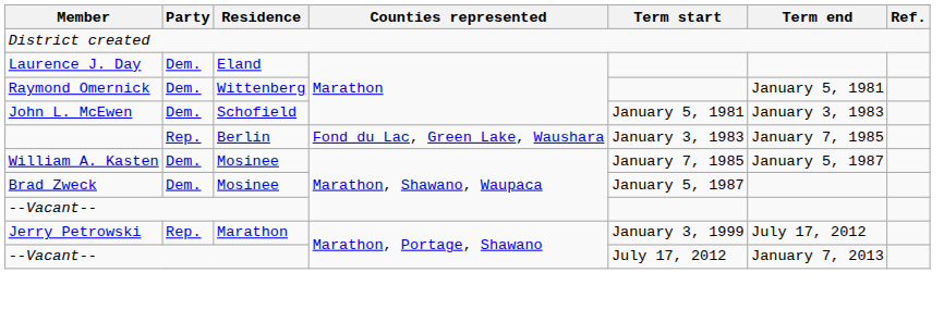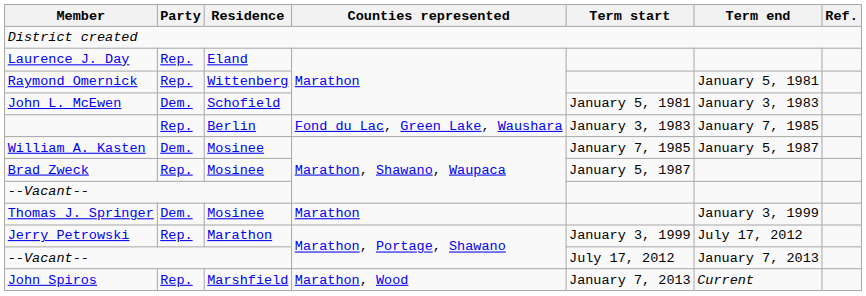Laurence J. Day | Party: Dem. -> Rep.
Raymond Omernick | Party: Dem. -> Rep.
Brad Zweck | Party: Dem. -> Rep.
+ row: Thomas J. Springer | Dem. | Mosinee | Marathon | January 3, 1999
+ row: John Spiros | Rep. | Marshfield | Marathon, Wood | January 7, 2013 | Current
